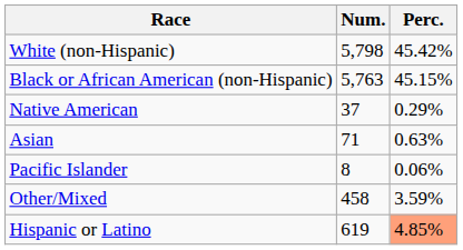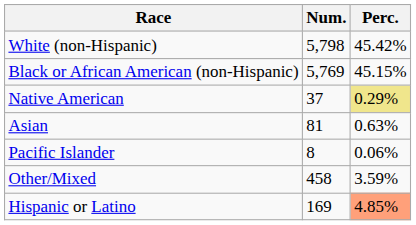Black or African American (non-Hispanic) | Num.: 5,763 -> 5,769
Native American | Perc.: no background -> khaki background
Asian | Num.: 71 -> 81
Hispanic or Latino | Num.: 619 -> 169
